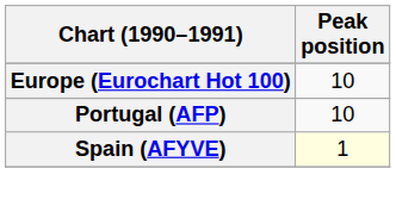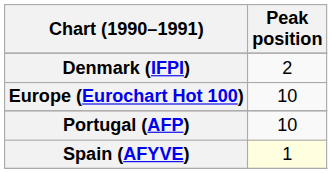+ row: Denmark (IFPI) | 2
